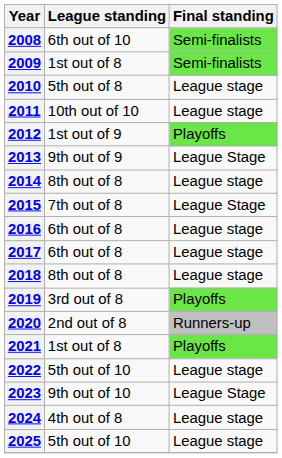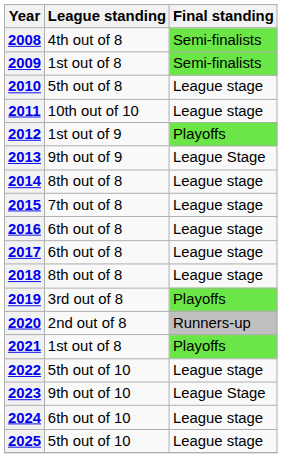2008 | League standing: 6th out of 10 -> 4th out of 8
2015 | Final standing: League Stage -> League stage
2024 | League standing: 4th out of 8 -> 6th out of 10
